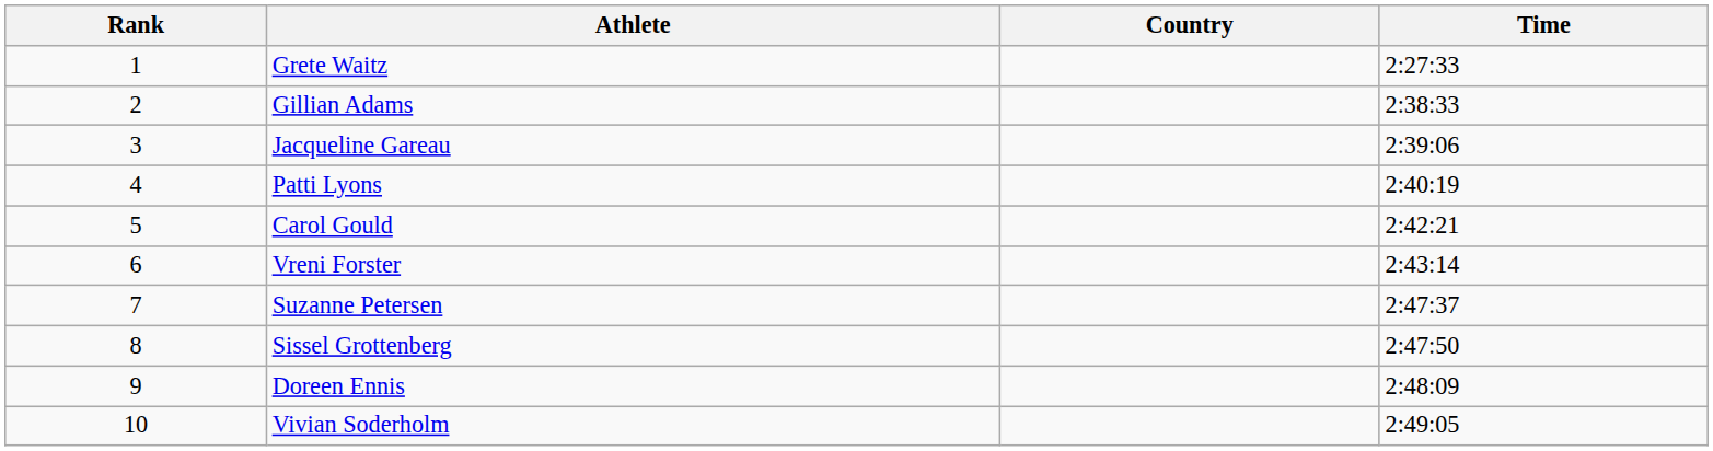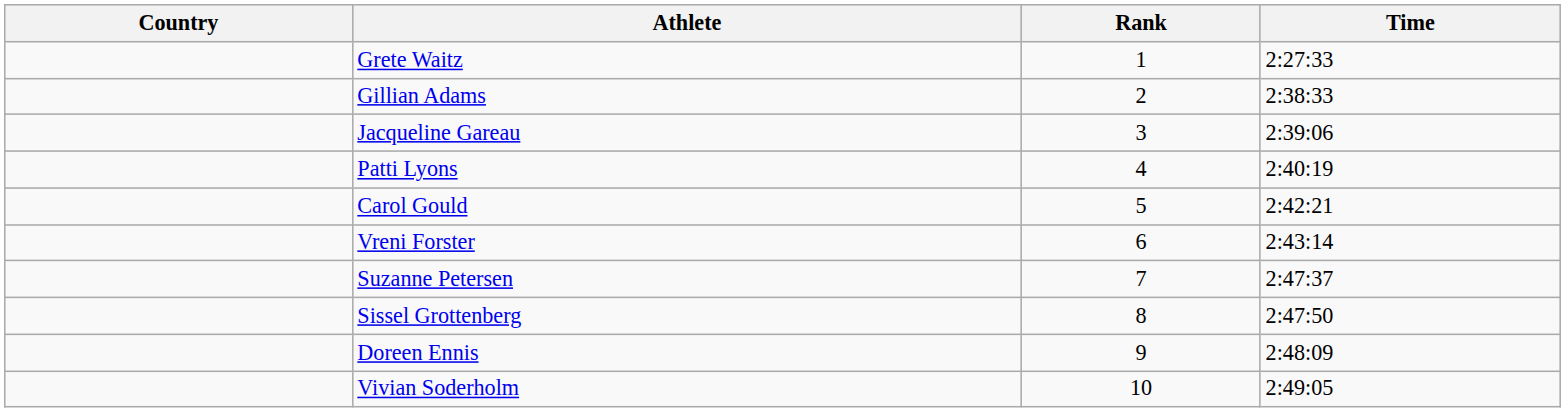columns swapped: Rank <-> Country
